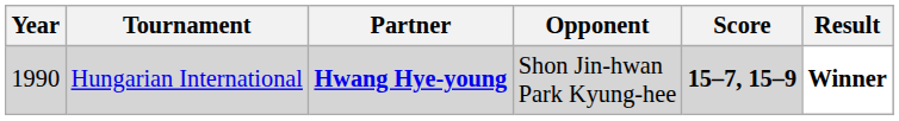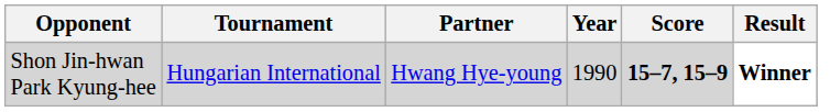columns swapped: Year <-> Opponent
Hungarian International | Partner: bold -> normal
